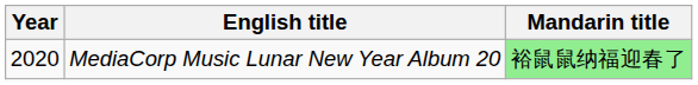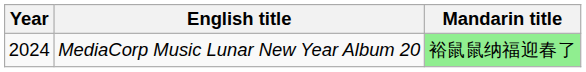MediaCorp Music Lunar New Year Album 20 | Year: 2020 -> 2024
